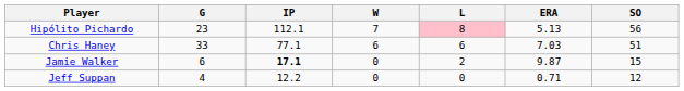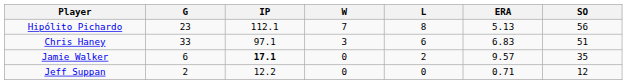Hipólito Pichardo | L: pink background -> no background
Chris Haney | IP: 77.1 -> 97.1
Chris Haney | W: 6 -> 3
Chris Haney | ERA: 7.03 -> 6.83
Jamie Walker | ERA: 9.87 -> 9.57
Jamie Walker | SO: 15 -> 35
Jeff Suppan | G: 4 -> 2
